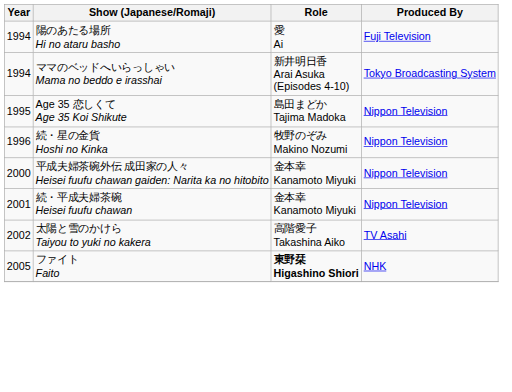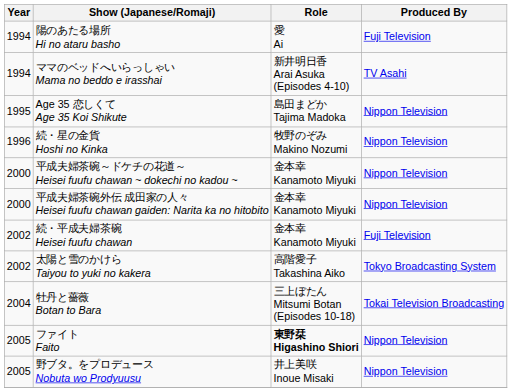ママのベッドへいらっしゃい Mama no beddo e irasshai | Produced By: Tokyo Broadcasting System -> TV Asahi
+ row: 2000 | 平成夫婦茶碗～ドケチの花道～ Heisei fuufu chawan ~ dokechi no kadou ~ | 金本幸 Kanamoto Miyuki | Nippon Television
続・平成夫婦茶碗 Heisei fuufu chawan | Year: 2001 -> 2002
続・平成夫婦茶碗 Heisei fuufu chawan | Produced By: Nippon Television -> Fuji Television
太陽と雪のかけら Taiyou to yuki no kakera | Produced By: TV Asahi -> Tokyo Broadcasting System
+ row: 2004 | 牡丹と薔薇 Botan to Bara | 三上ぼたん Mitsumi Botan (Episodes 10-18) | Tokai Television Broadcasting
ファイト Faito | Produced By: NHK -> Nippon Television
+ row: 2005 | 野ブタ。をプロデュース Nobuta wo Prodyuusu | 井上美咲 Inoue Misaki | Nippon Television
